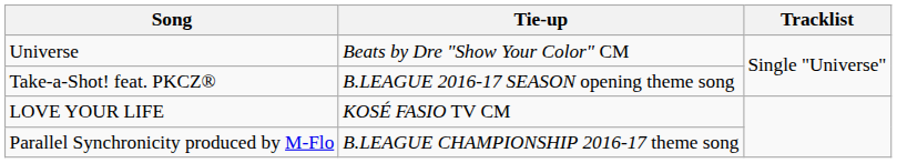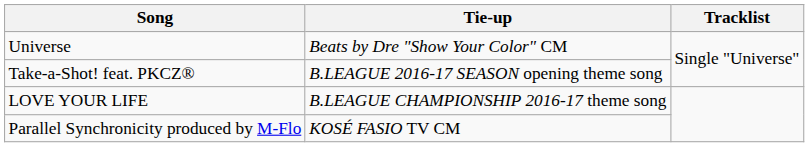LOVE YOUR LIFE | Tie-up: KOSÉ FASIO TV CM -> B.LEAGUE CHAMPIONSHIP 2016-17 theme song
Parallel Synchronicity produced by M-Flo | Tie-up: B.LEAGUE CHAMPIONSHIP 2016-17 theme song -> KOSÉ FASIO TV CM
